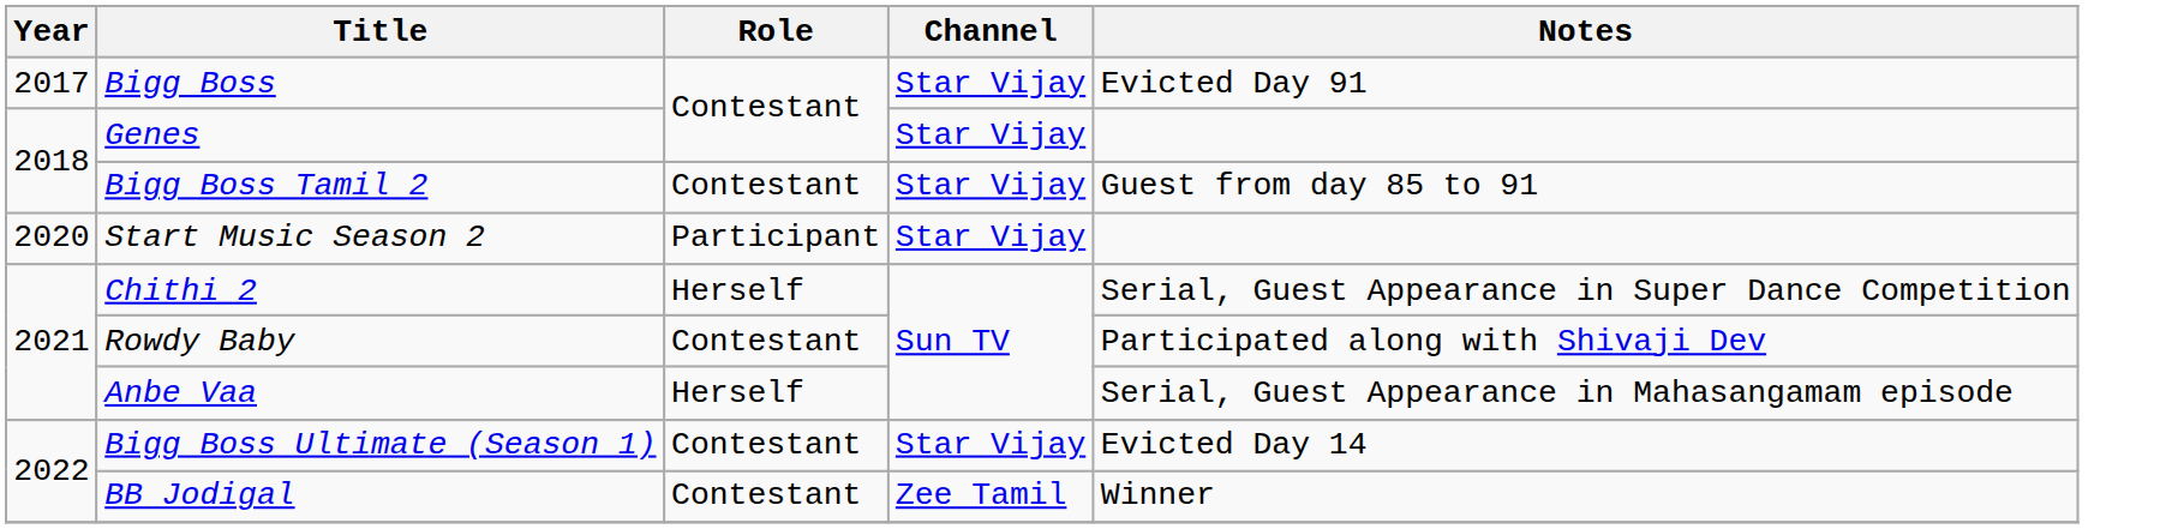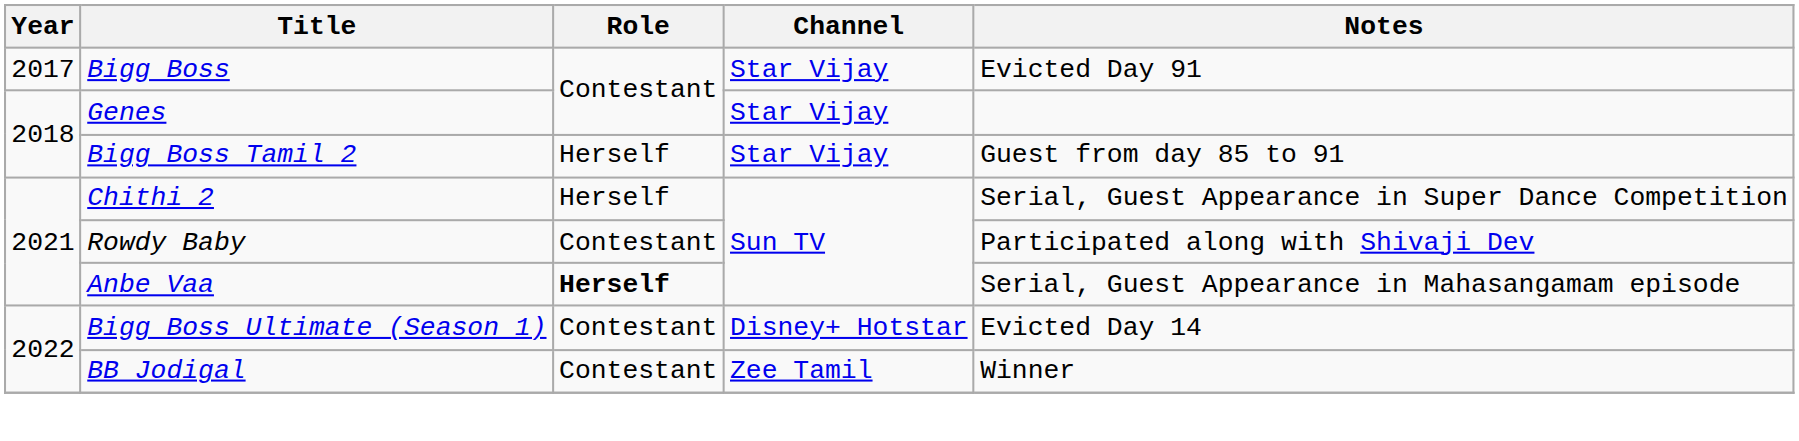Bigg Boss Tamil 2 | Role: Contestant -> Herself
- row: 2020 | Start Music Season 2 | Participant | Star Vijay
Anbe Vaa | Role: normal -> bold
Bigg Boss Ultimate (Season 1) | Channel: Star Vijay -> Disney+ Hotstar
